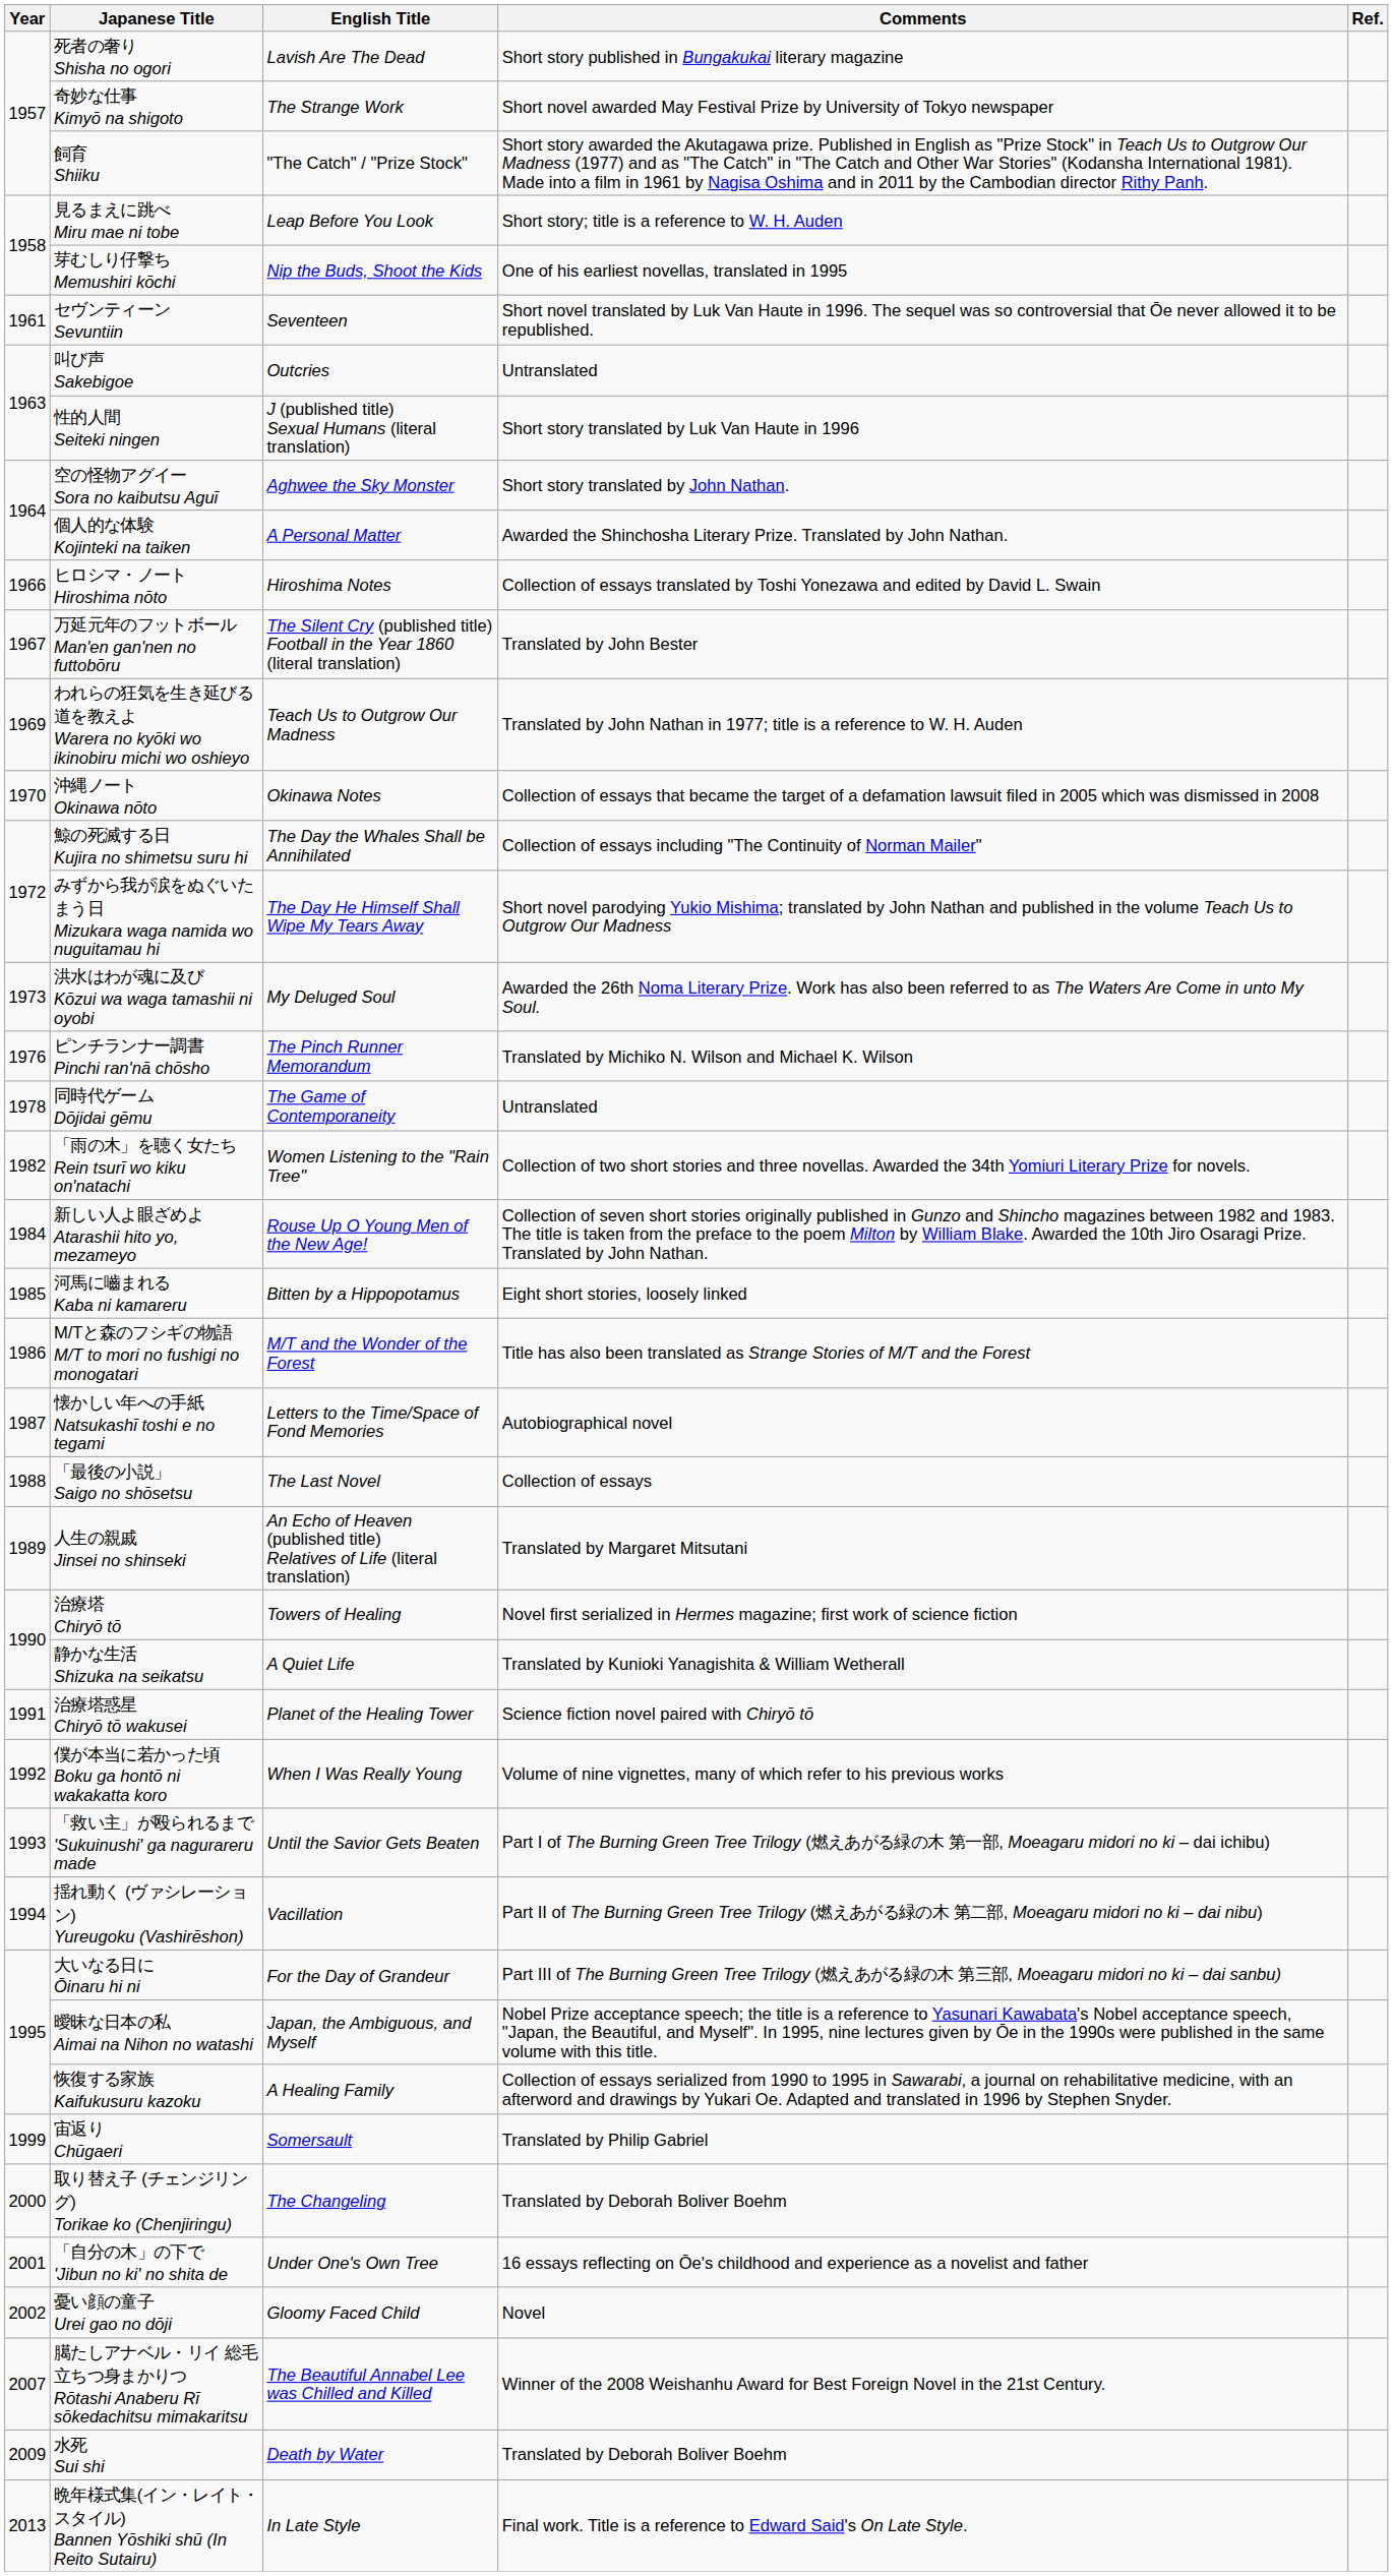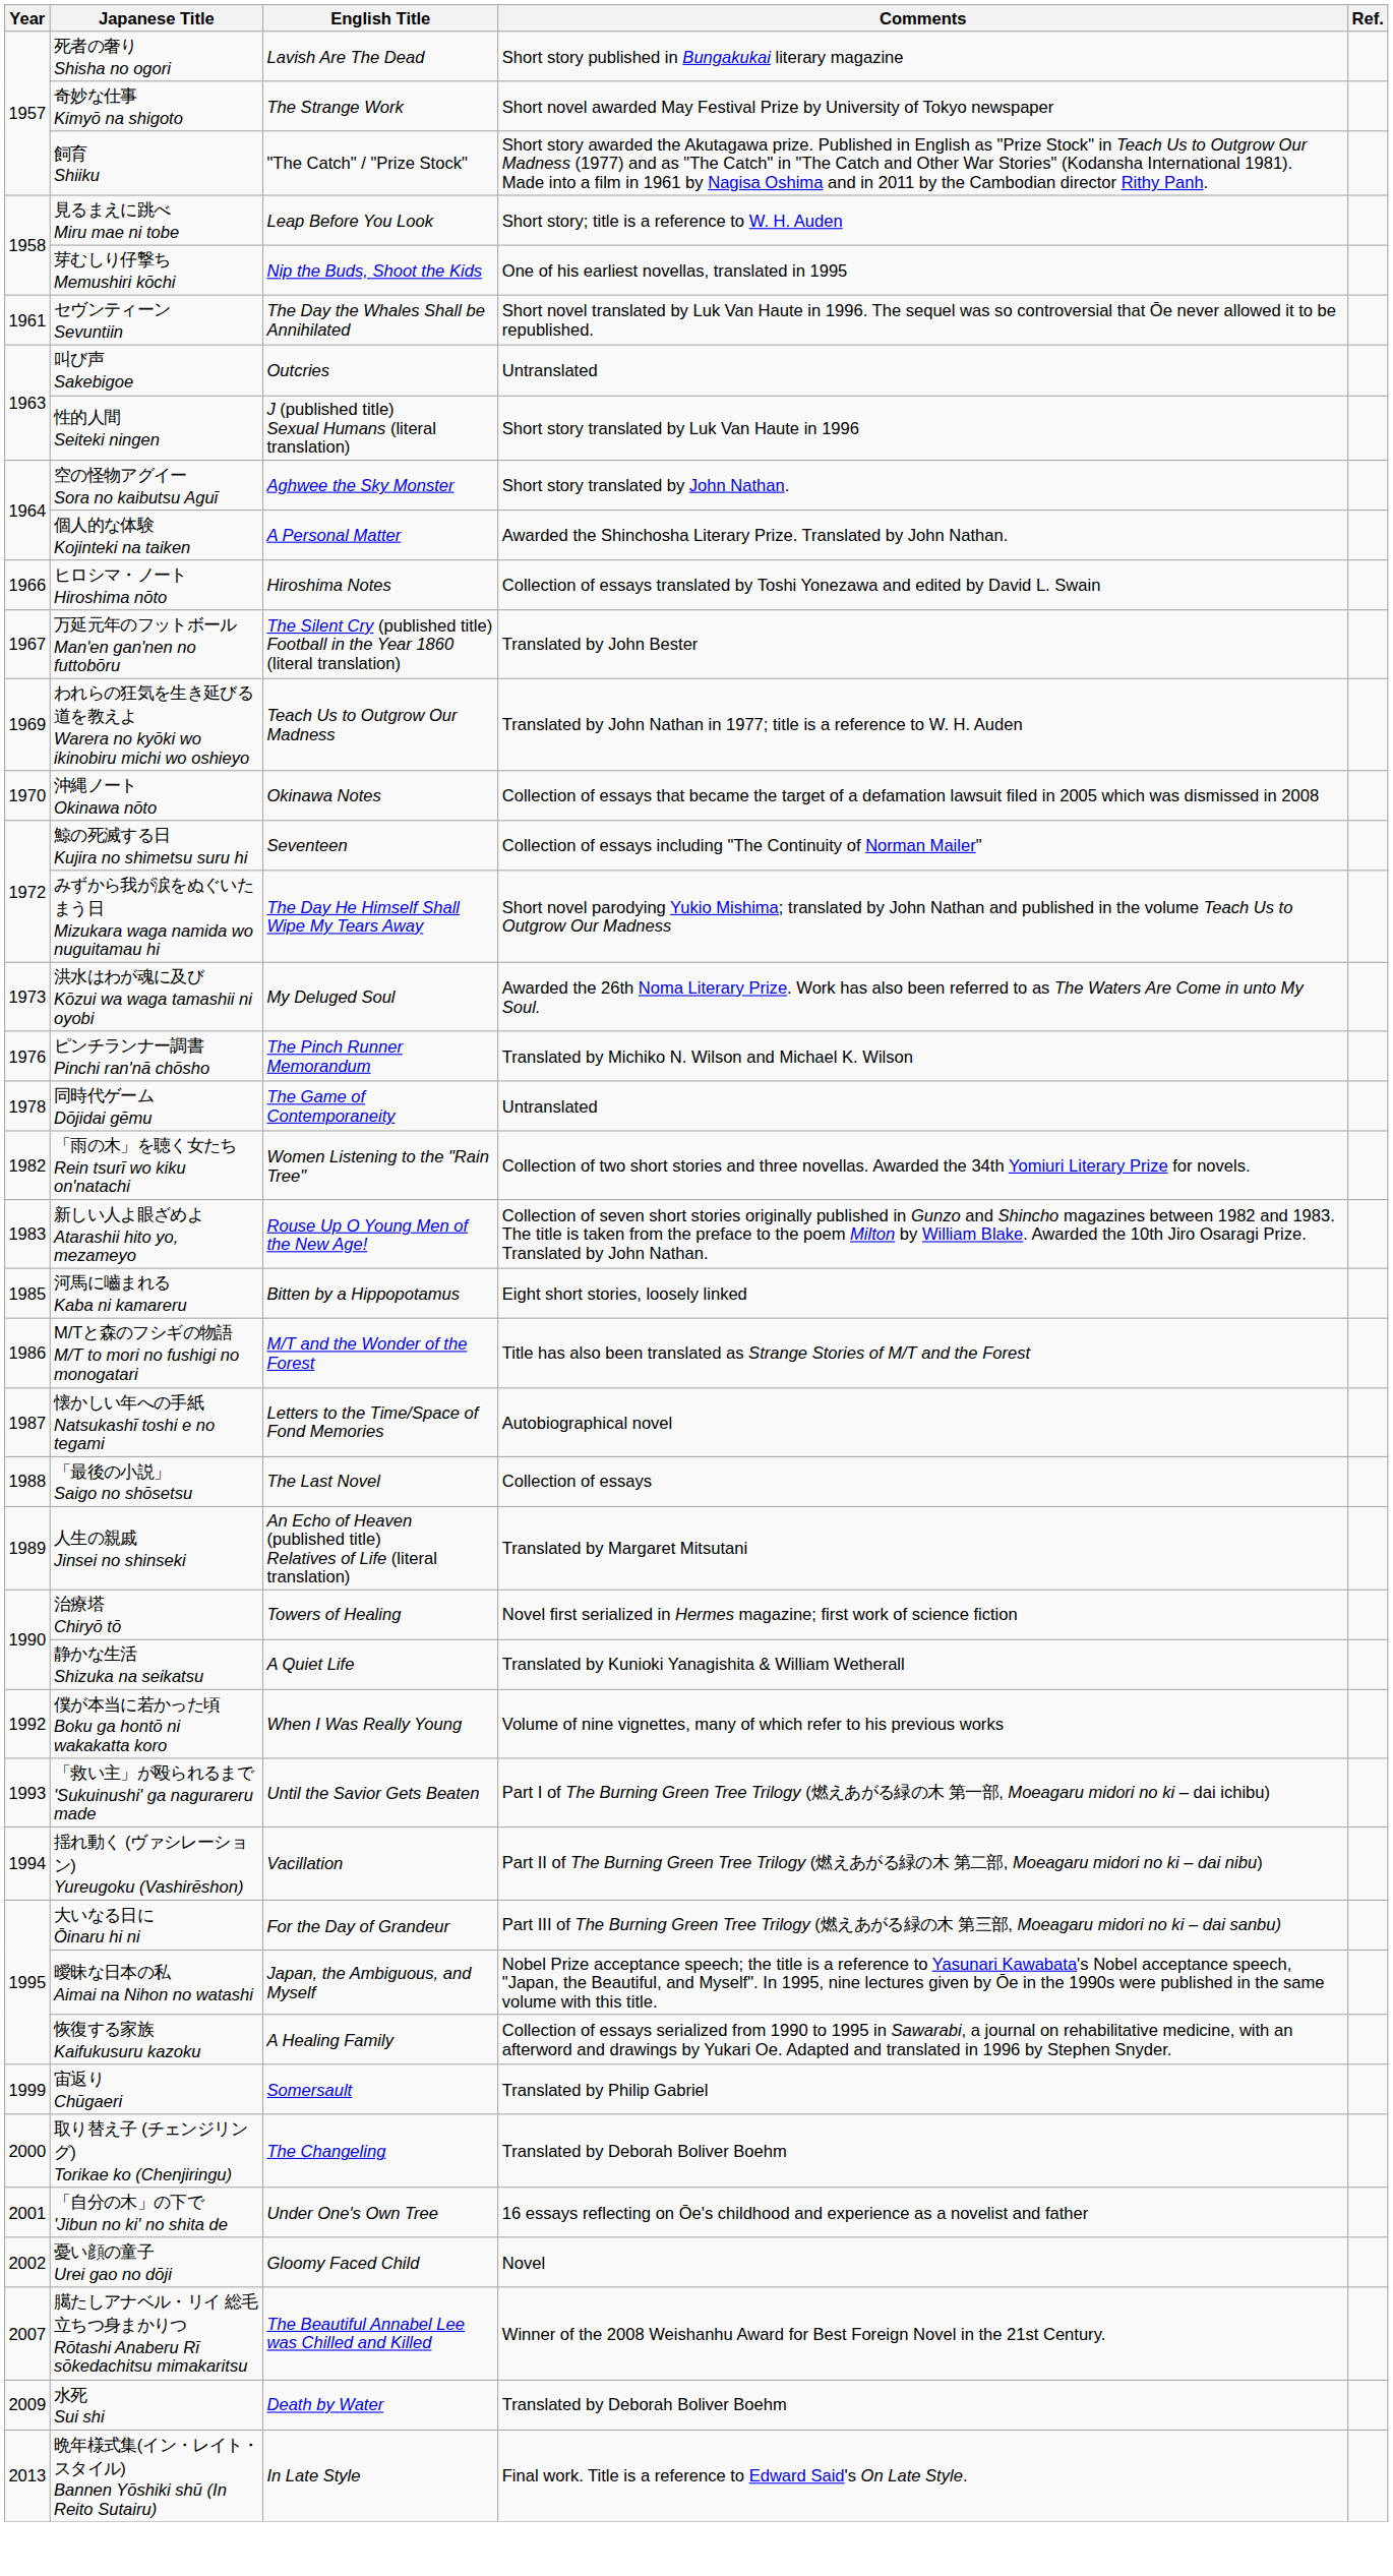セヴンティーン Sevuntiin | English Title: Seventeen -> The Day the Whales Shall be Annihilated
鯨の死滅する日 Kujira no shimetsu suru hi | English Title: The Day the Whales Shall be Annihilated -> Seventeen
新しい人よ眼ざめよ Atarashii hito yo, mezameyo | Year: 1984 -> 1983
- row: 1991 | 治療塔惑星 Chiryō tō wakusei | Planet of the Healing Tower | Science fiction novel paired with Chiryō tō
